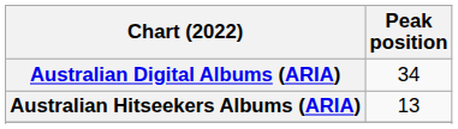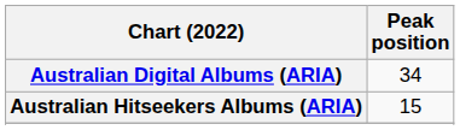Australian Hitseekers Albums (ARIA) | Peak position: 13 -> 15
